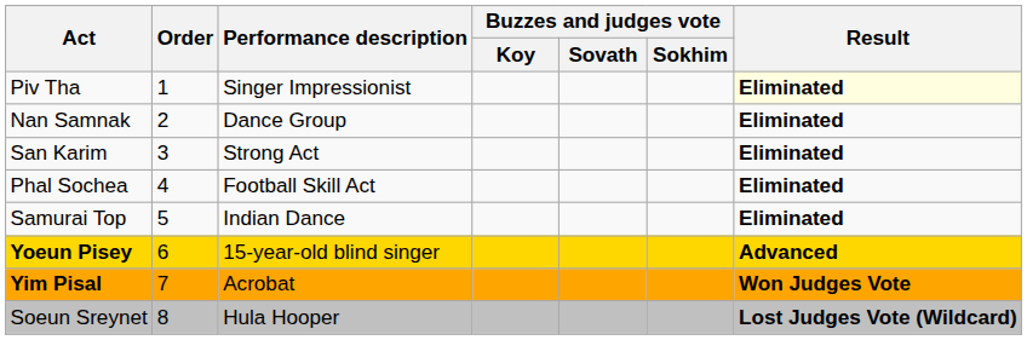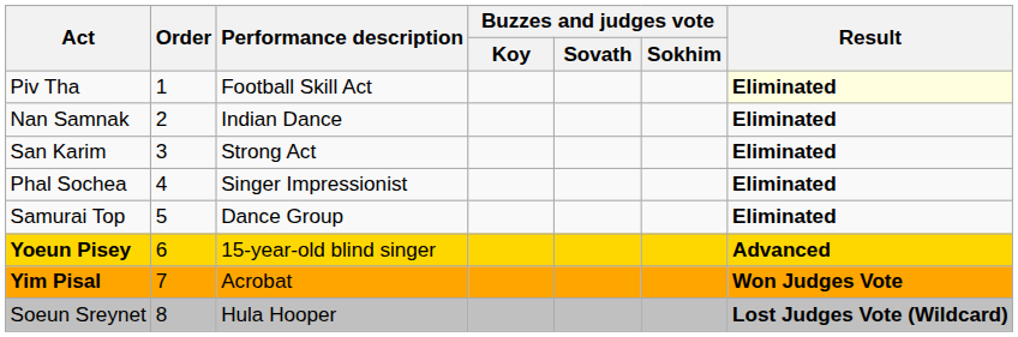Piv Tha | Performance description: Singer Impressionist -> Football Skill Act
Nan Samnak | Performance description: Dance Group -> Indian Dance
Phal Sochea | Performance description: Football Skill Act -> Singer Impressionist
Samurai Top | Performance description: Indian Dance -> Dance Group
